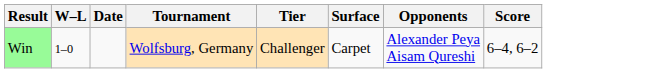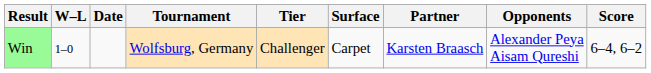+ column: Partner | Karsten Braasch
